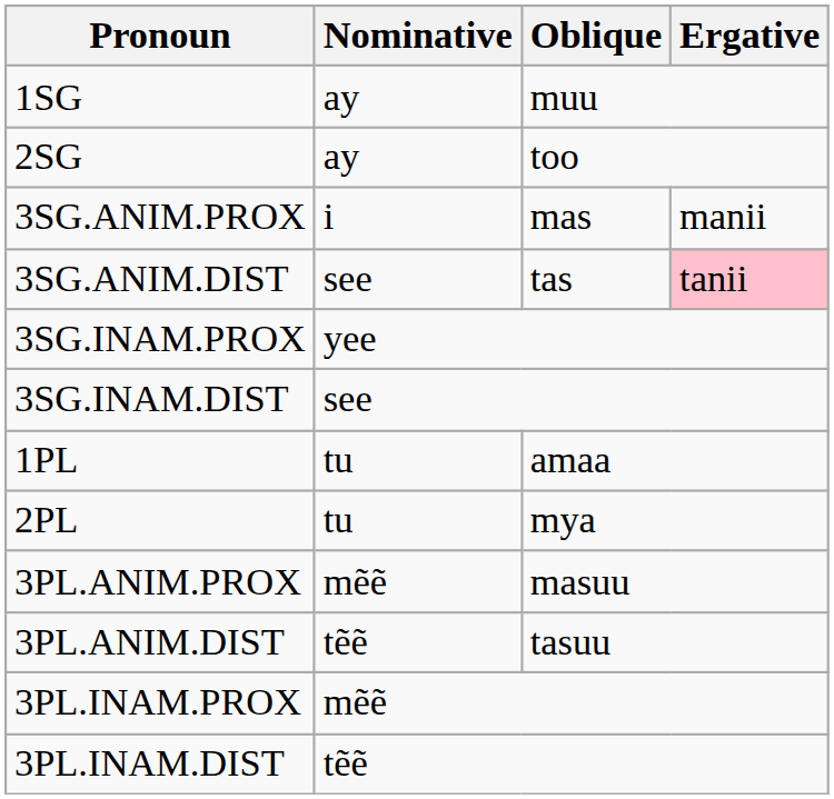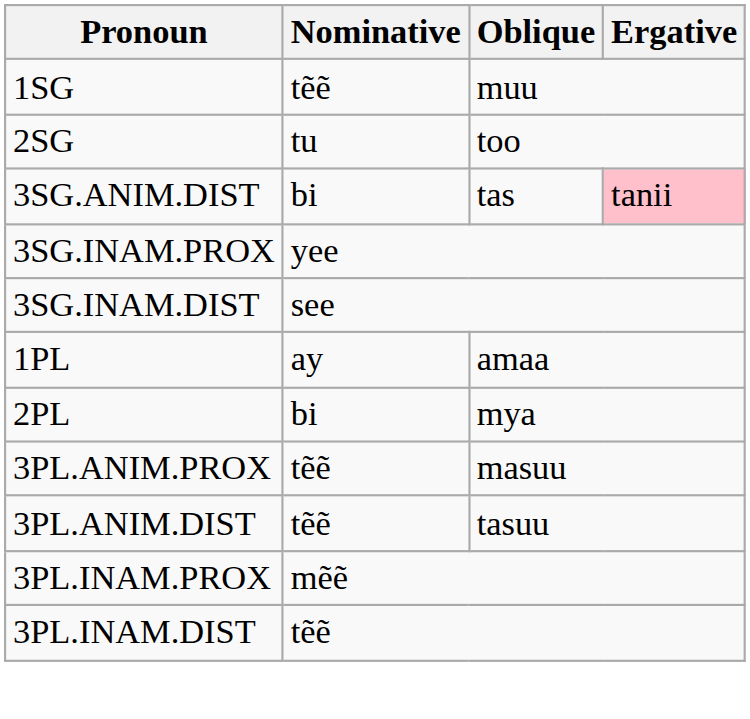1SG | Nominative: ay -> tẽẽ
2SG | Nominative: ay -> tu
- row: 3SG.ANIM.PROX | i | mas | manii
3SG.ANIM.DIST | Nominative: see -> bi
1PL | Nominative: tu -> ay
2PL | Nominative: tu -> bi
3PL.ANIM.PROX | Nominative: mẽẽ -> tẽẽ
